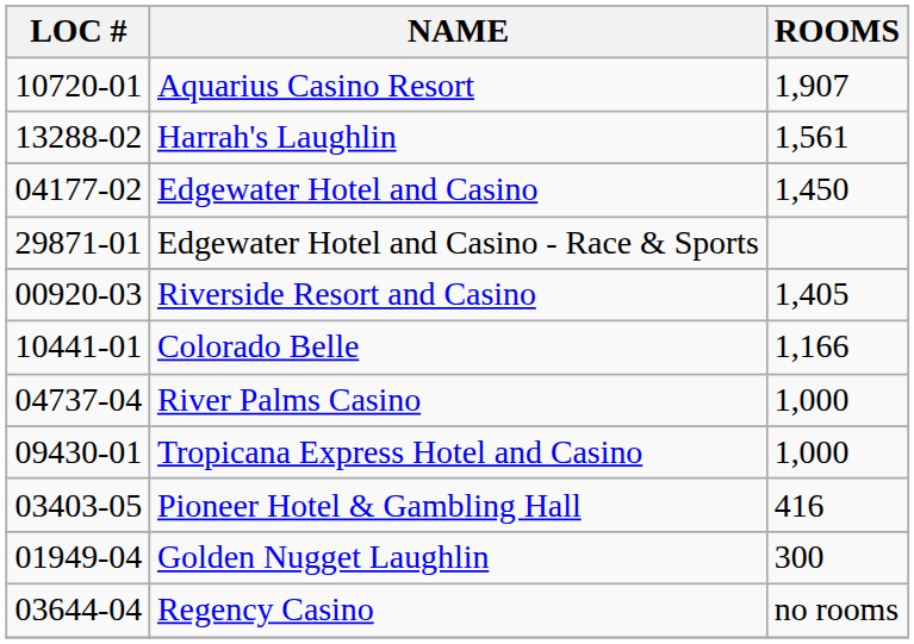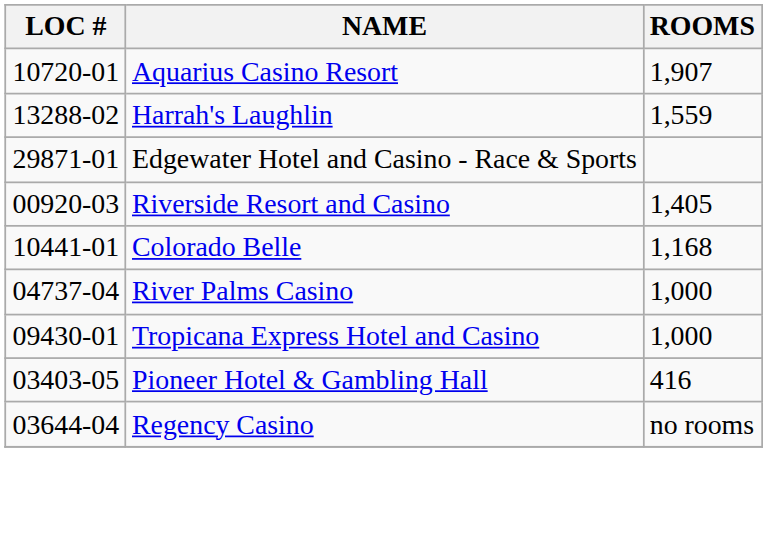Harrah's Laughlin | ROOMS: 1,561 -> 1,559
- row: 04177-02 | Edgewater Hotel and Casino | 1,450
Colorado Belle | ROOMS: 1,166 -> 1,168
- row: 01949-04 | Golden Nugget Laughlin | 300
